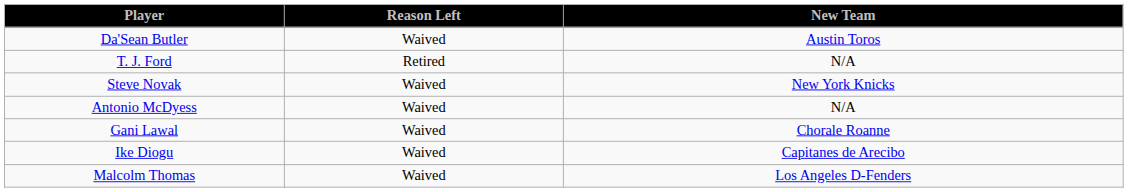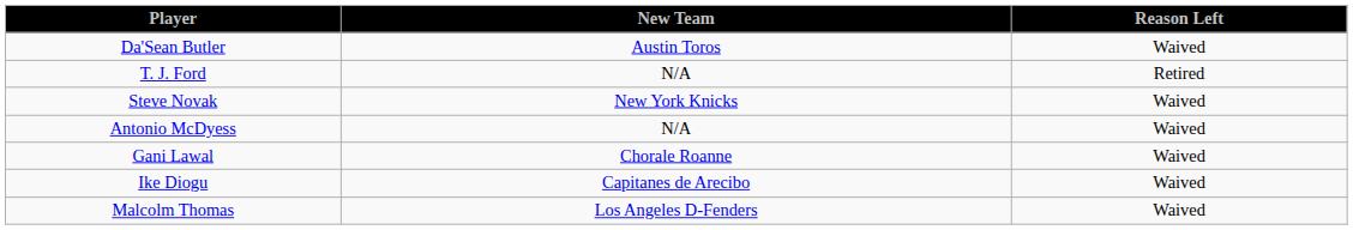columns swapped: Reason Left <-> New Team
